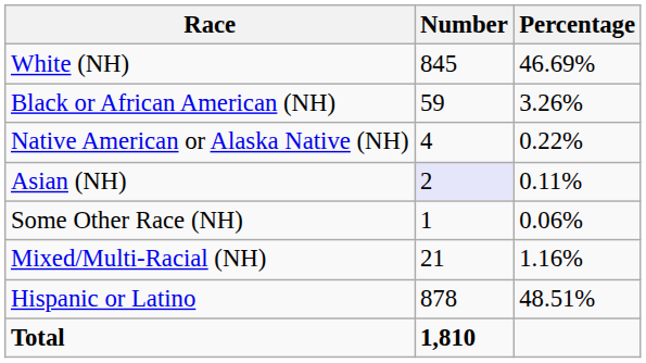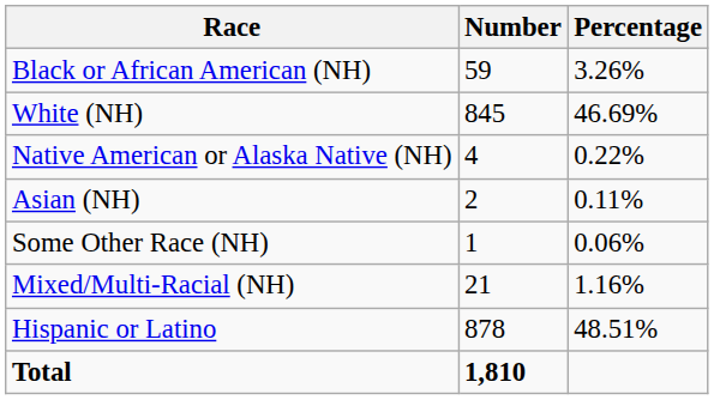rows swapped: White (NH) <-> Black or African American (NH)
Asian (NH) | Number: lavender background -> no background
